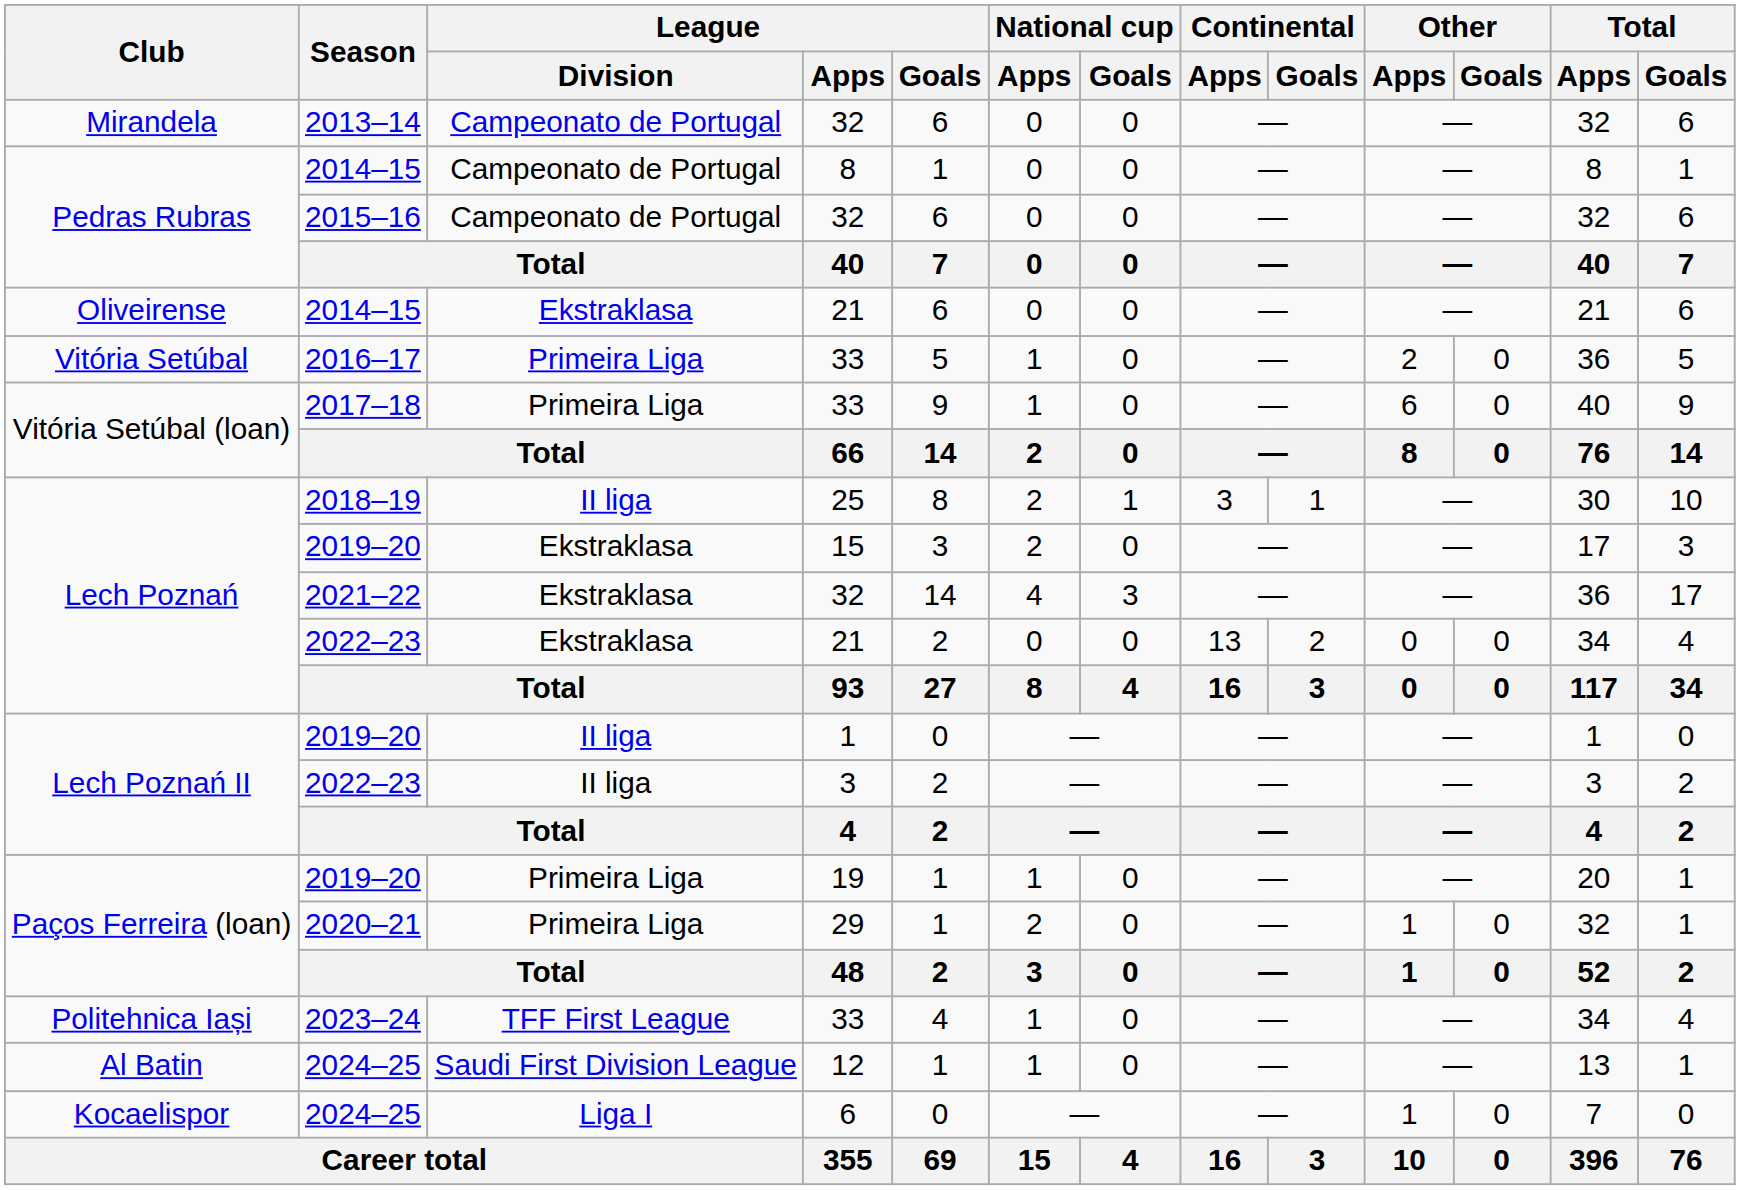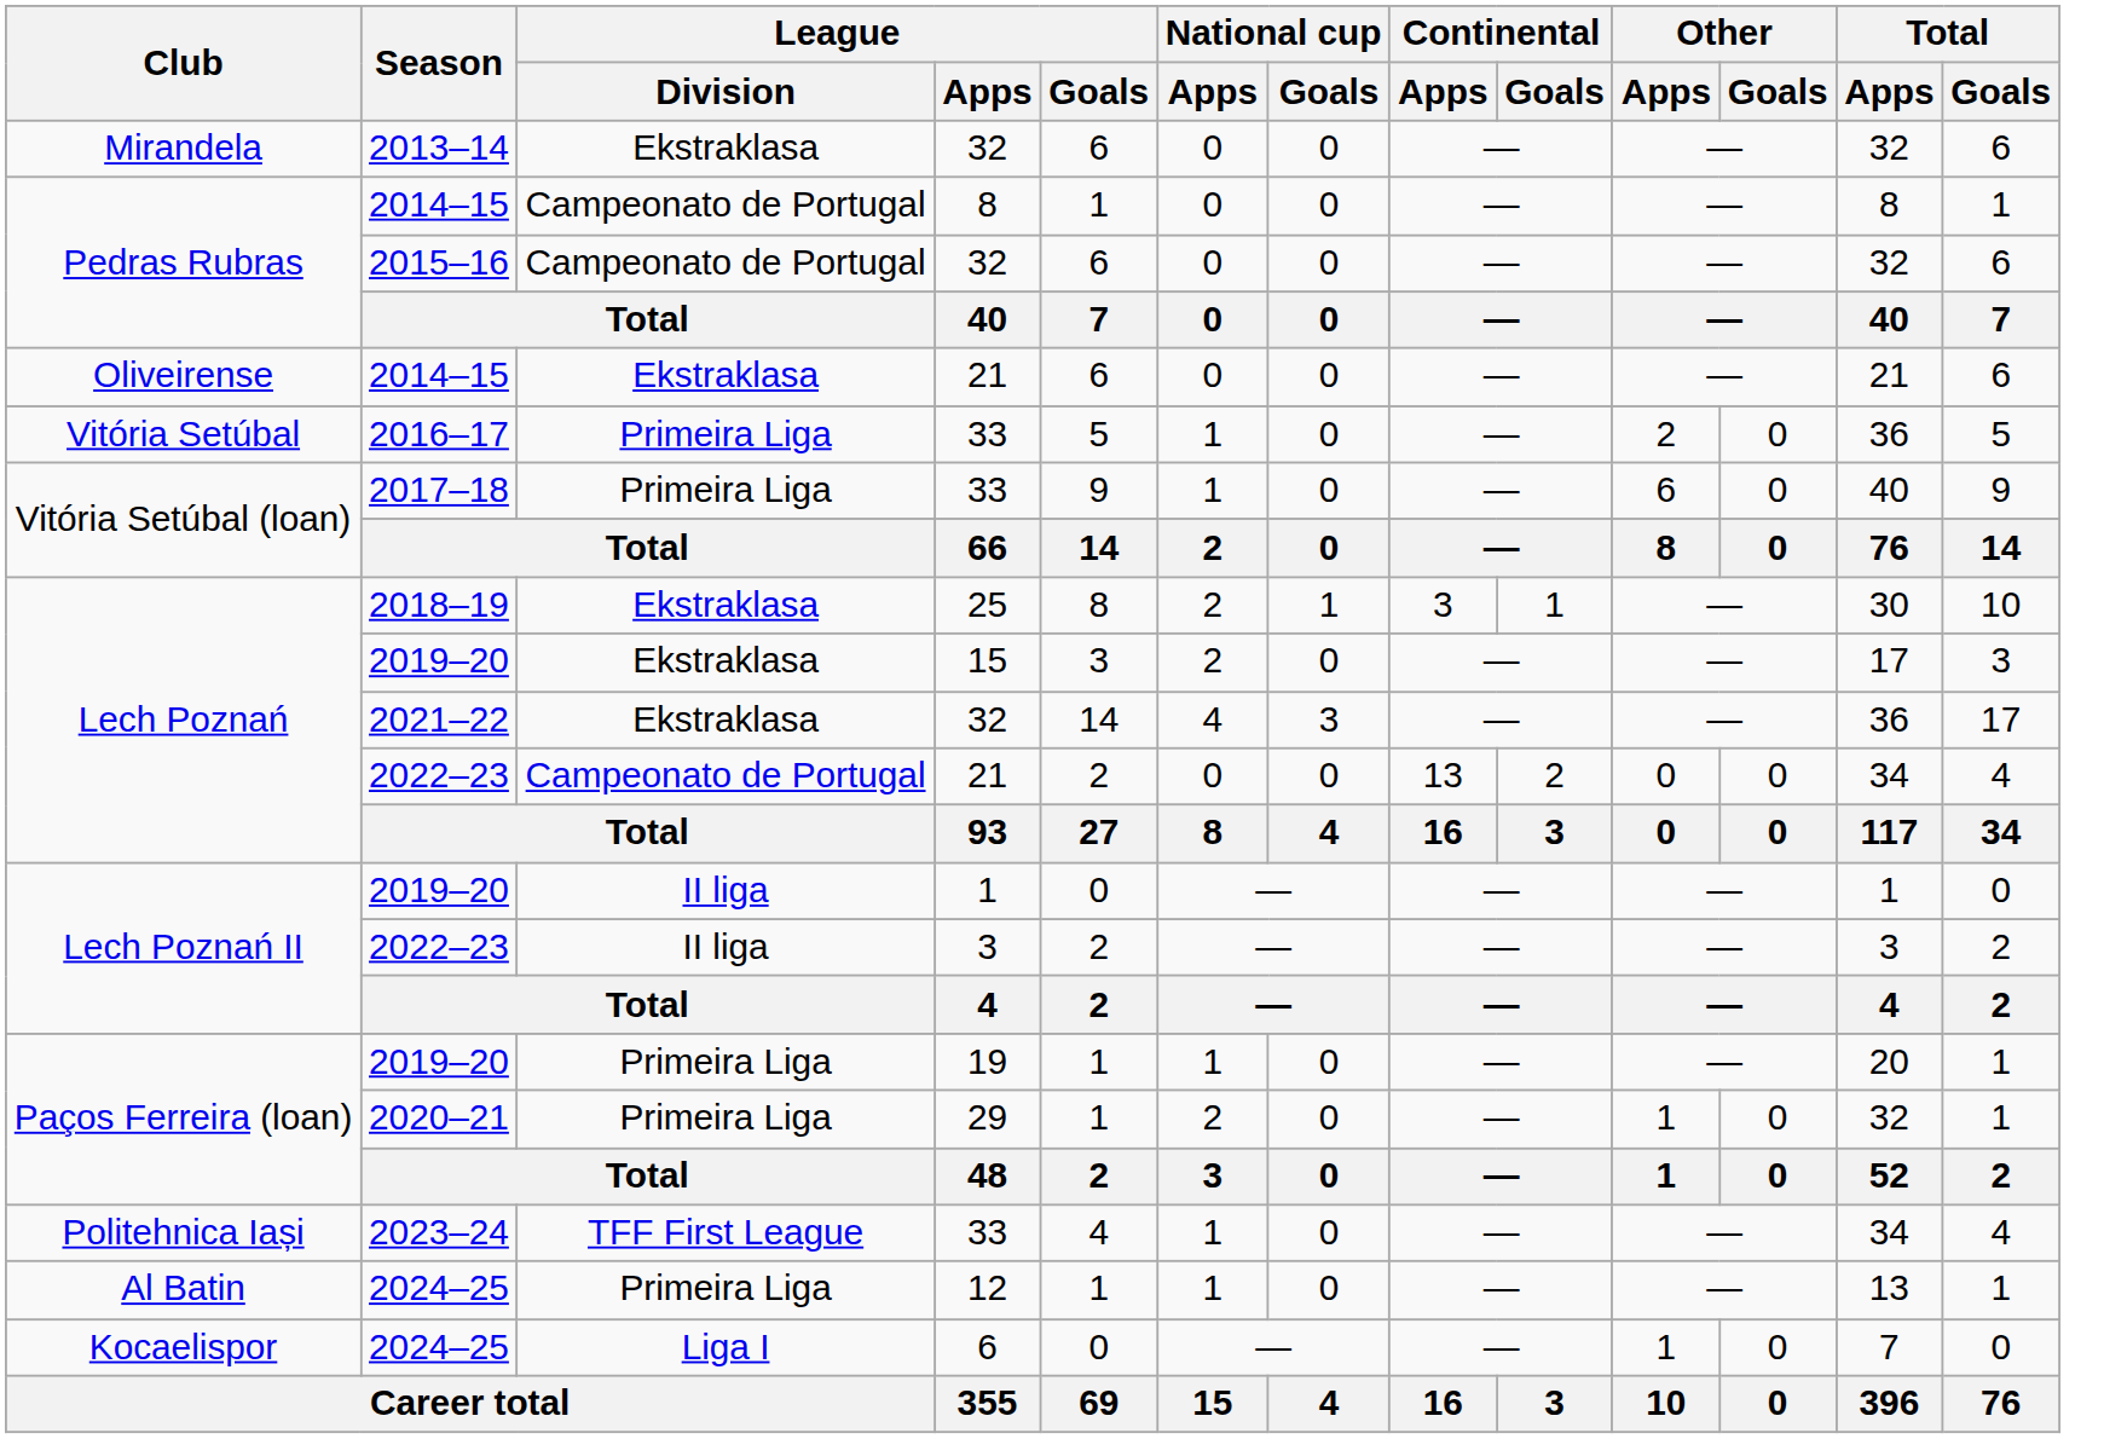2013–14 | League / Division: Campeonato de Portugal -> Ekstraklasa
2018–19 | League / Division: II liga -> Ekstraklasa
2022–23 / 21 | League / Division: Ekstraklasa -> Campeonato de Portugal
2024–25 / 12 | League / Division: Saudi First Division League -> Primeira Liga
